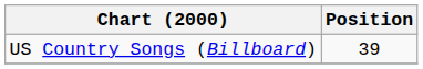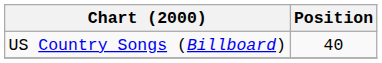US Country Songs (Billboard) | Position: 39 -> 40
